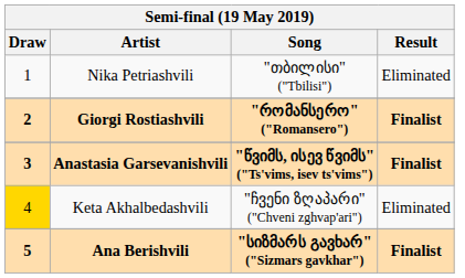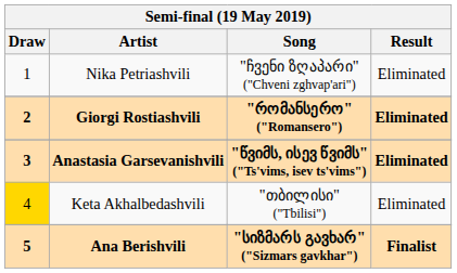Nika Petriashvili | Song: "თბილისი" ("Tbilisi") -> "ჩვენი ზღაპარი" ("Chveni zghvap'ari")
Giorgi Rostiashvili | Result: Finalist -> Eliminated
Anastasia Garsevanishvili | Result: Finalist -> Eliminated
Keta Akhalbedashvili | Song: "ჩვენი ზღაპარი" ("Chveni zghvap'ari") -> "თბილისი" ("Tbilisi")
